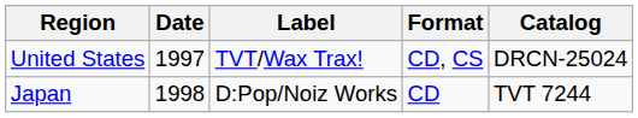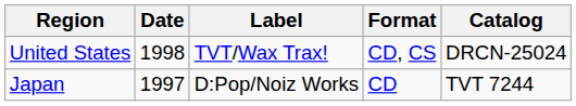United States | Date: 1997 -> 1998
Japan | Date: 1998 -> 1997
